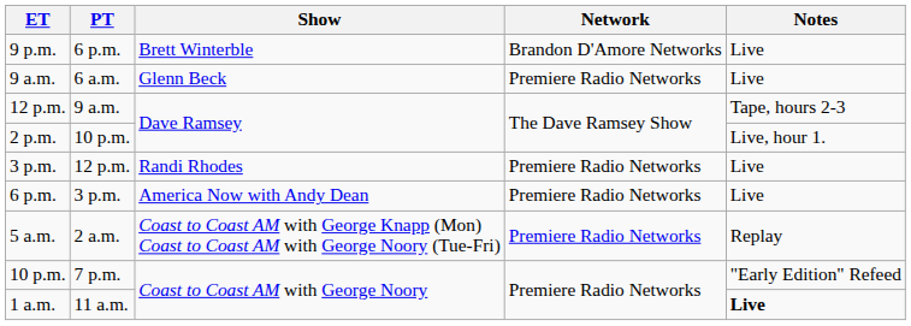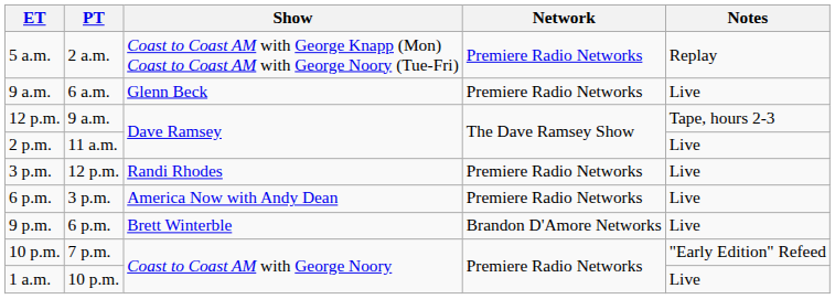rows swapped: 5 a.m. <-> 9 p.m.
2 p.m. | PT: 10 p.m. -> 11 a.m.
2 p.m. | Notes: Live, hour 1. -> Live
1 a.m. | PT: 11 a.m. -> 10 p.m.
1 a.m. | Notes: bold -> normal
